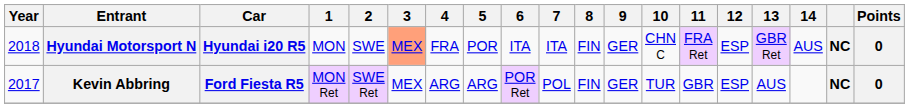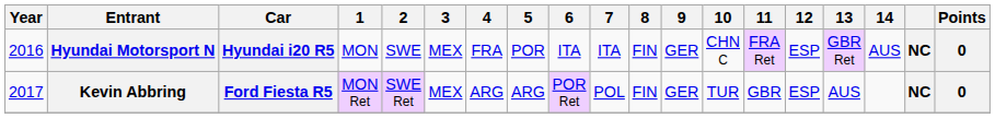Hyundai Motorsport N | Year: 2018 -> 2016
Hyundai Motorsport N | 3: lightsalmon background -> no background
